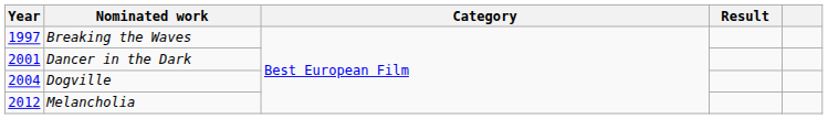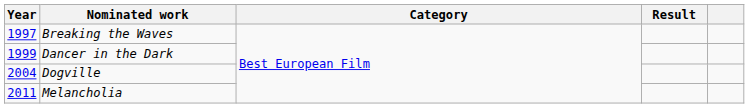Dancer in the Dark | Year: 2001 -> 1999
Melancholia | Year: 2012 -> 2011
